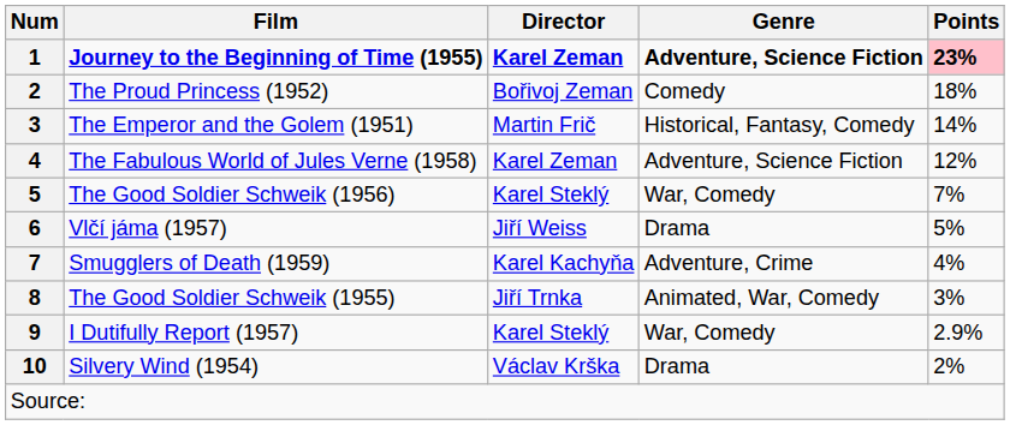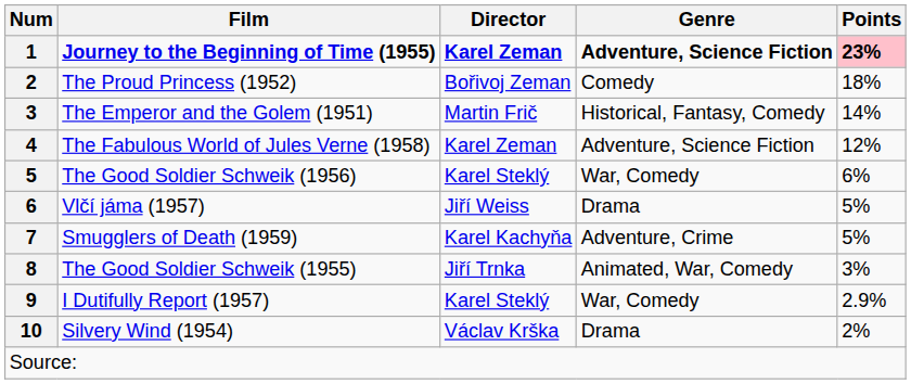5 | Points: 7% -> 6%
7 | Points: 4% -> 5%
